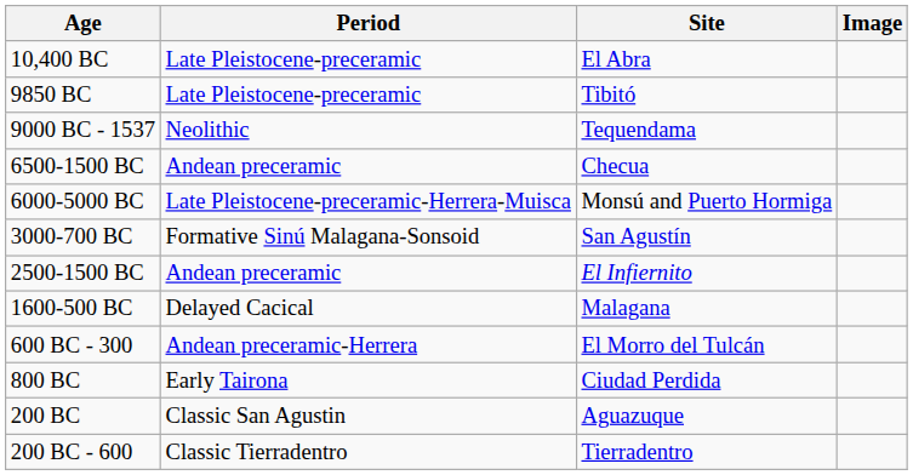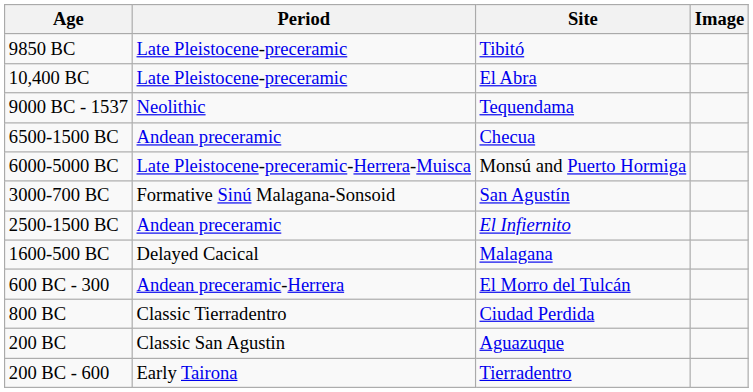rows swapped: 10,400 BC <-> 9850 BC
800 BC | Period: Early Tairona -> Classic Tierradentro
200 BC - 600 | Period: Classic Tierradentro -> Early Tairona
